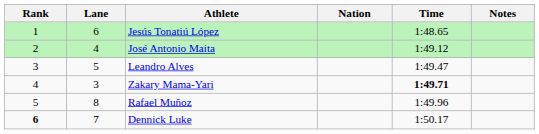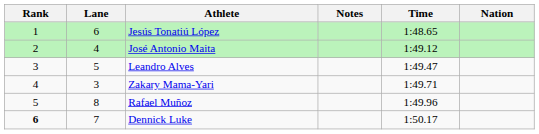columns swapped: Nation <-> Notes
Zakary Mama-Yari | Time: bold -> normal
